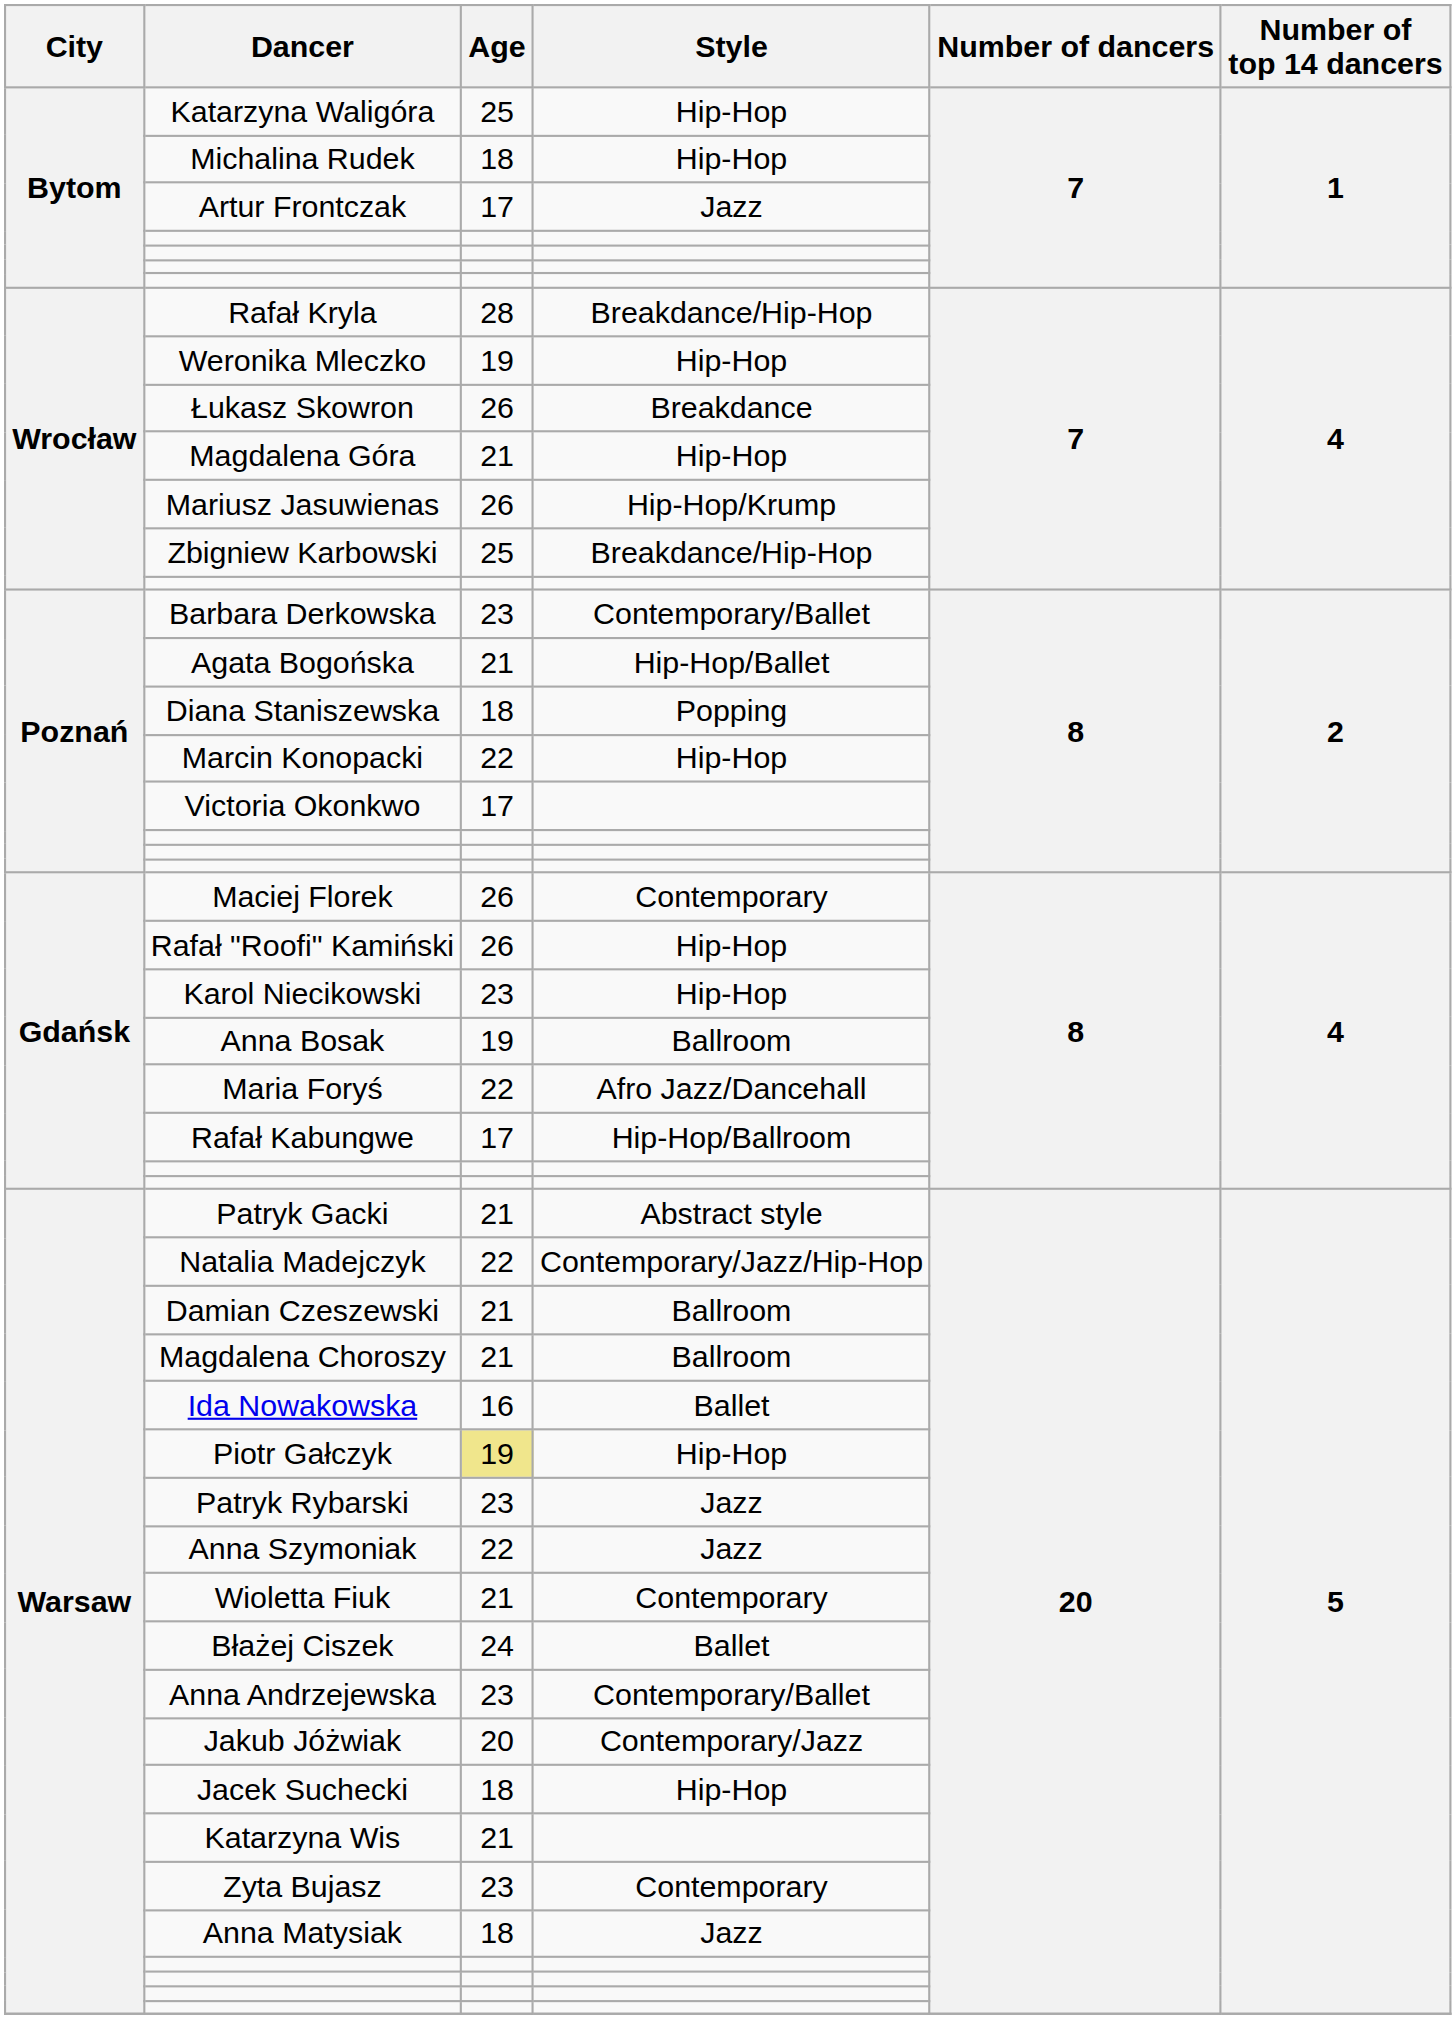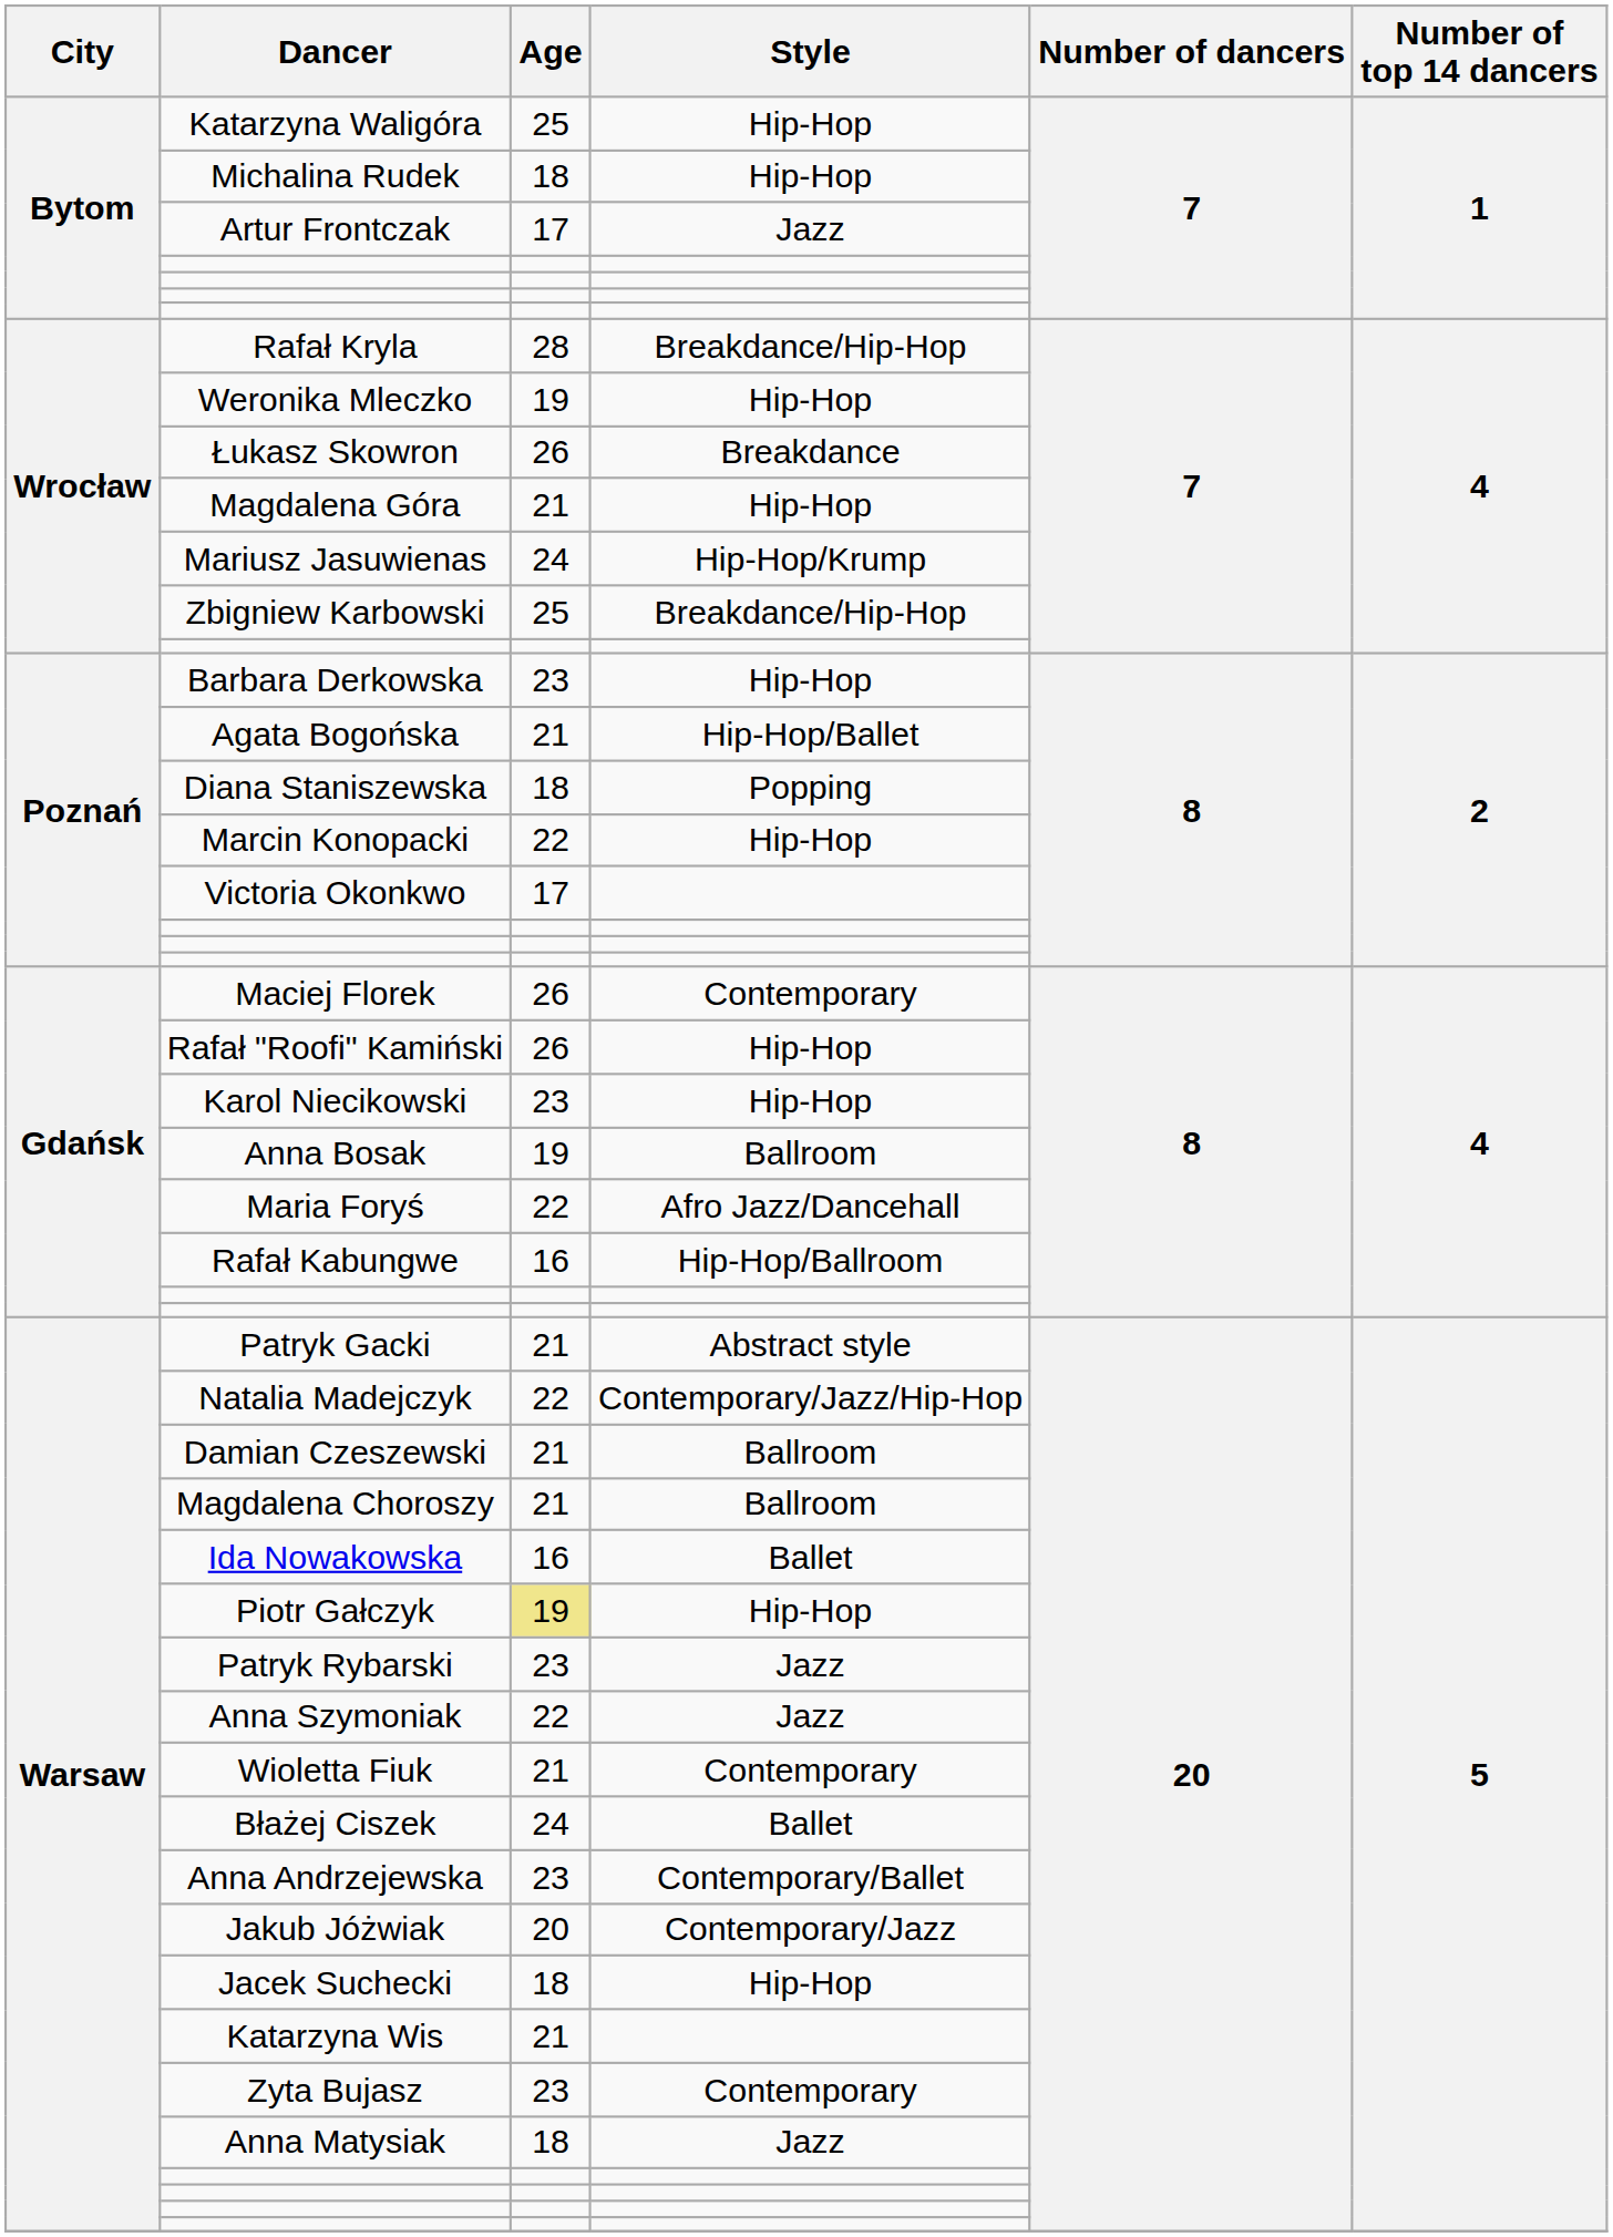Mariusz Jasuwienas | Age: 26 -> 24
Barbara Derkowska | Style: Contemporary/Ballet -> Hip-Hop
Rafał Kabungwe | Age: 17 -> 16
